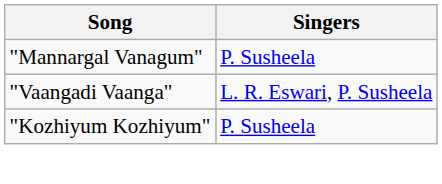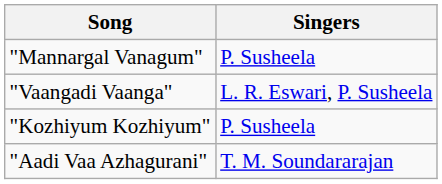+ row: "Aadi Vaa Azhagurani" | T. M. Soundararajan
